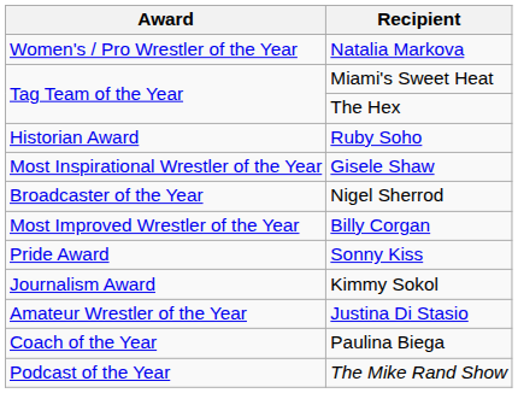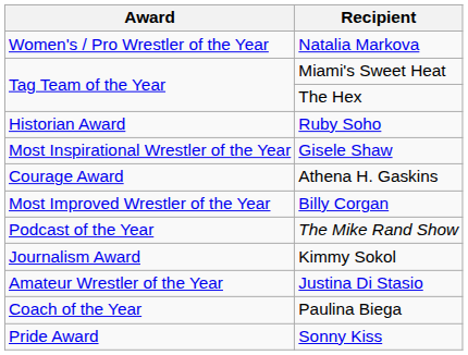- row: Broadcaster of the Year | Nigel Sherrod
+ row: Courage Award | Athena H. Gaskins
rows swapped: The Mike Rand Show <-> Sonny Kiss
